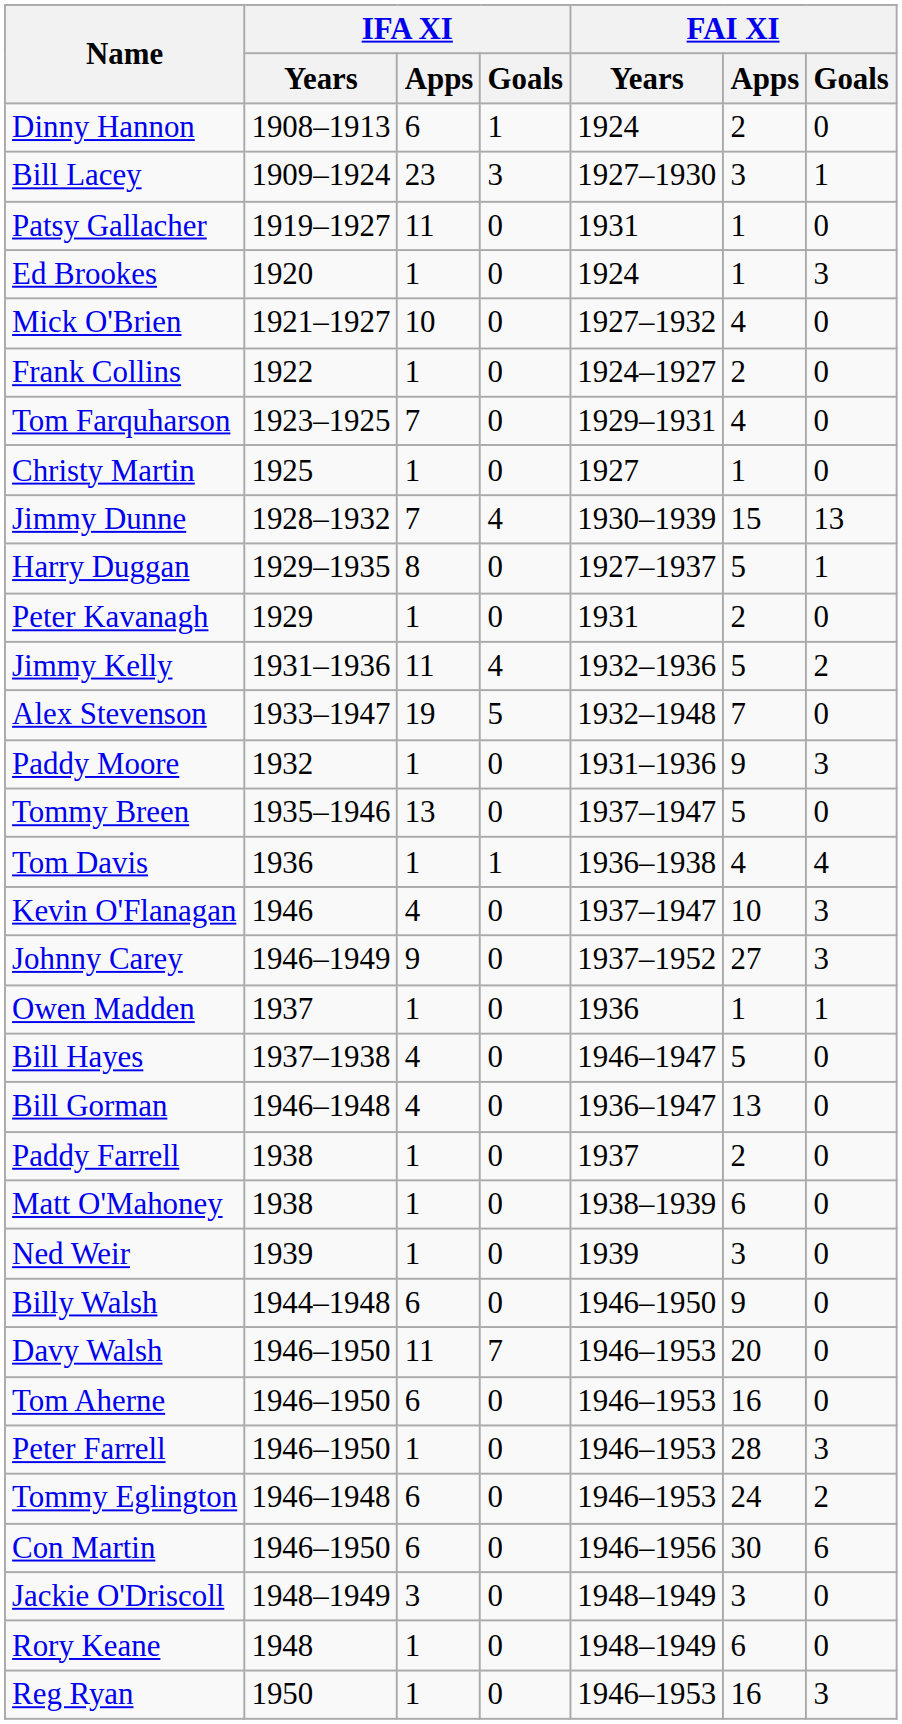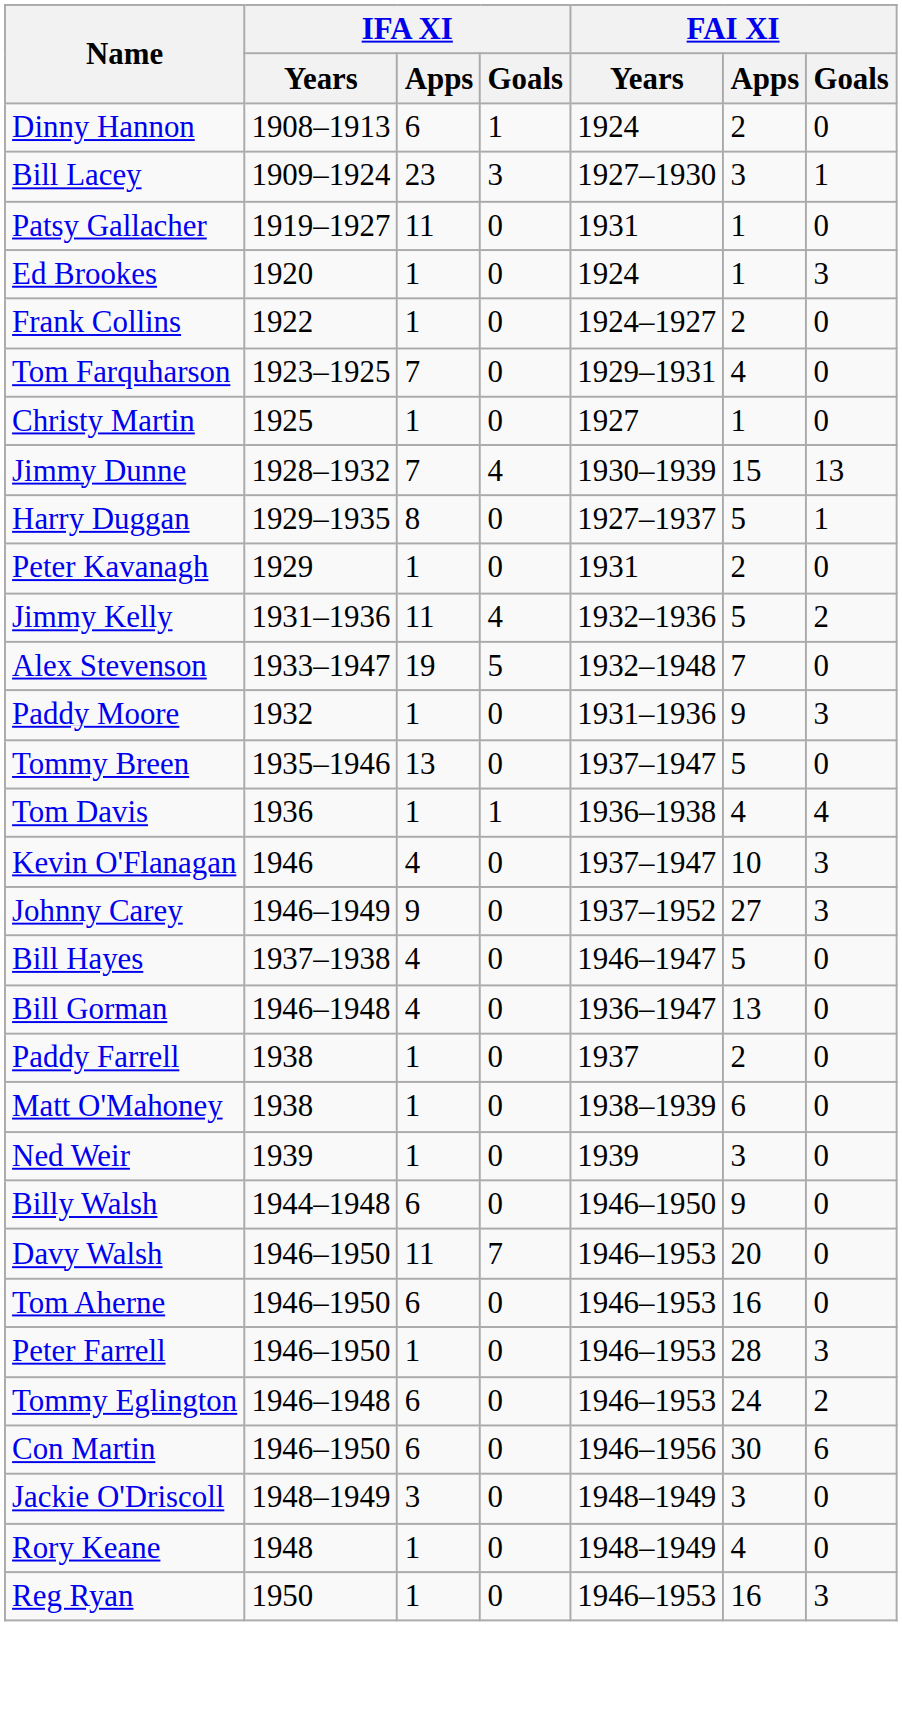- row: Mick O'Brien | 1921–1927 | 10 | 0 | 1927–1932 | 4 | 0
- row: Owen Madden | 1937 | 1 | 0 | 1936 | 1 | 1
Rory Keane | FAI XI / Apps: 6 -> 4
